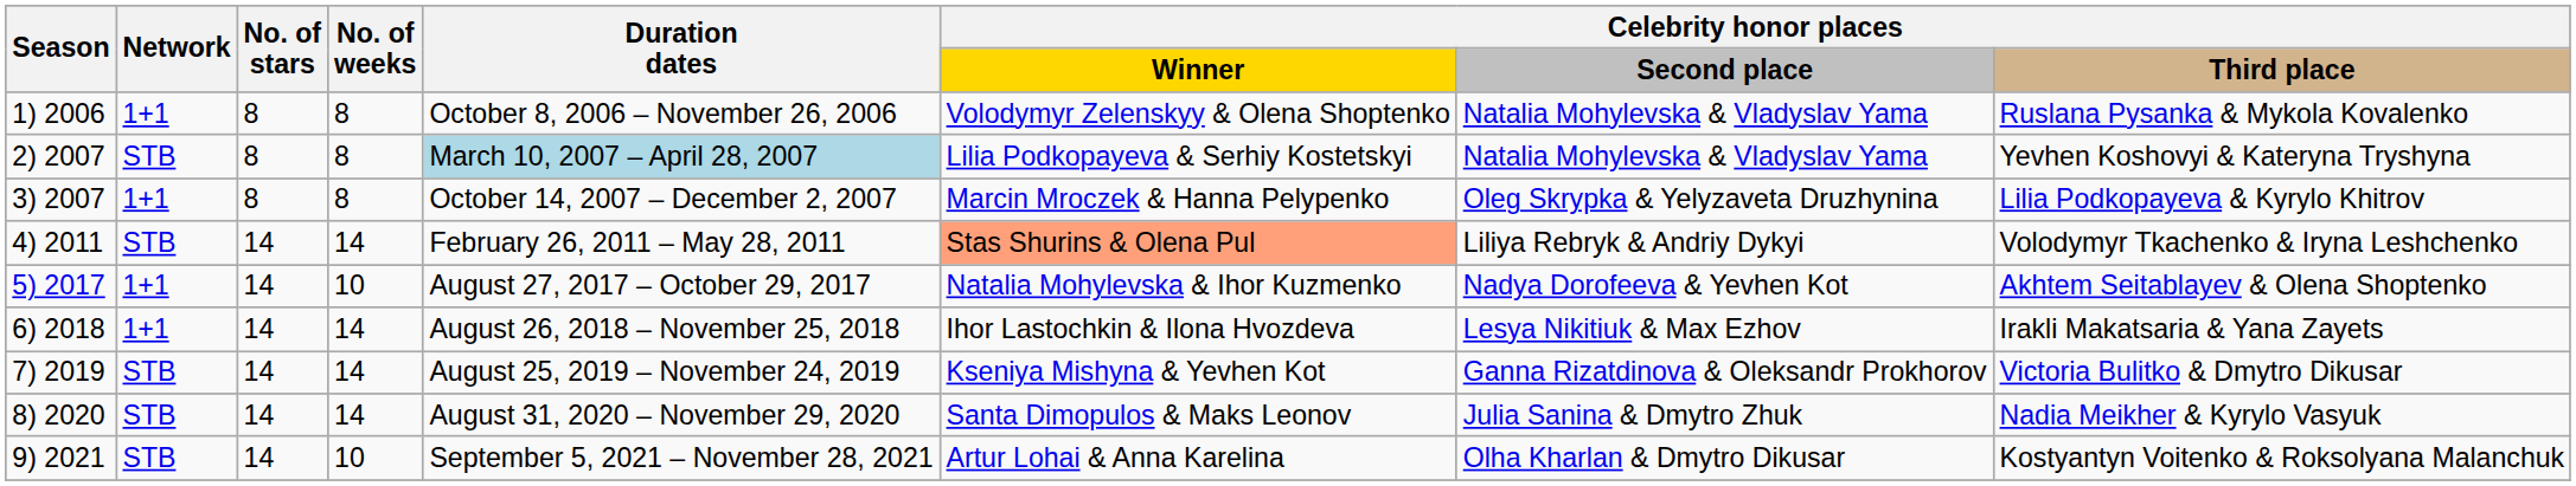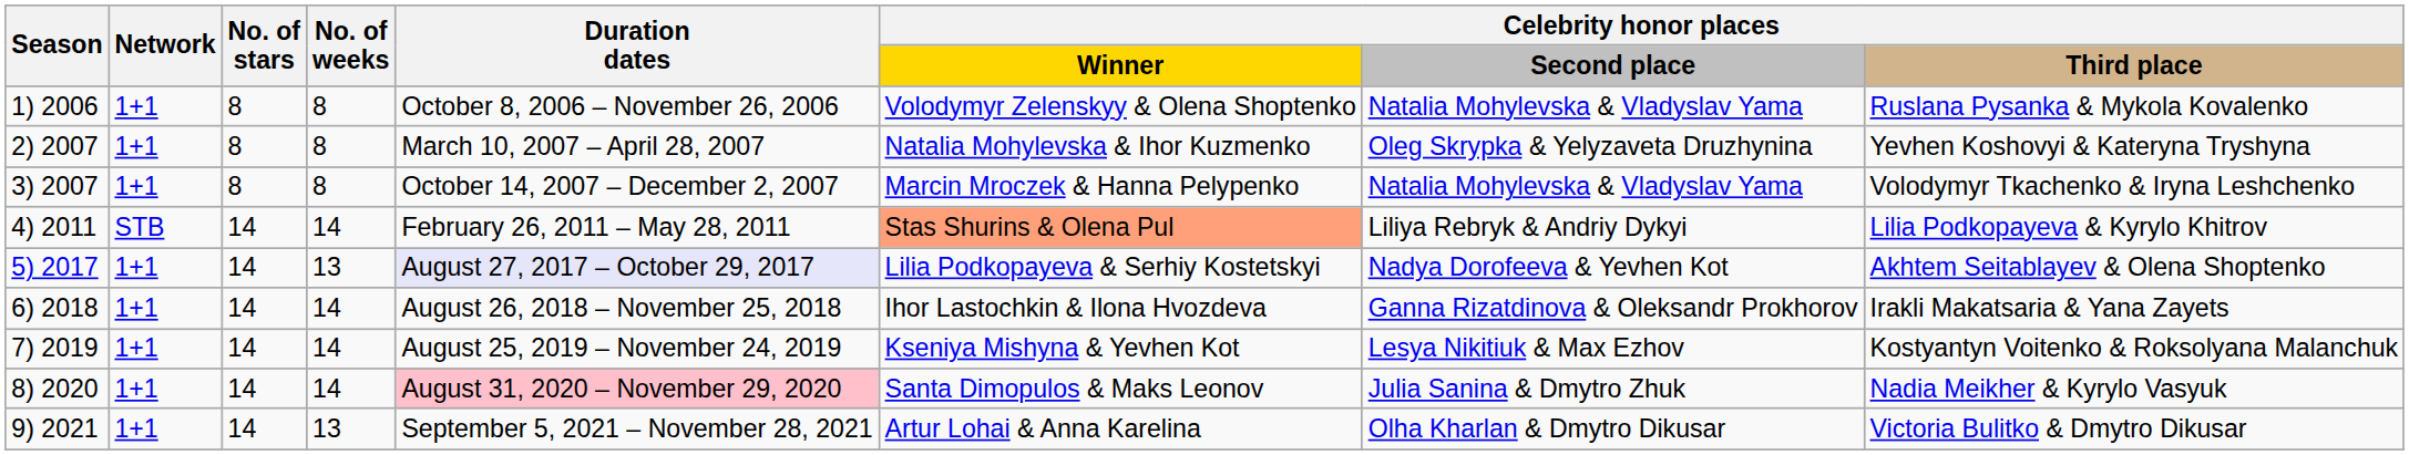2) 2007 | Network: STB -> 1+1
2) 2007 | Duration dates: lightblue background -> no background
2) 2007 | Celebrity honor places / Winner: Lilia Podkopayeva & Serhiy Kostetskyi -> Natalia Mohylevska & Ihor Kuzmenko
2) 2007 | Celebrity honor places / Second place: Natalia Mohylevska & Vladyslav Yama -> Oleg Skrypka & Yelyzaveta Druzhynina
3) 2007 | Celebrity honor places / Second place: Oleg Skrypka & Yelyzaveta Druzhynina -> Natalia Mohylevska & Vladyslav Yama
3) 2007 | Celebrity honor places / Third place: Lilia Podkopayeva & Kyrylo Khitrov -> Volodymyr Tkachenko & Iryna Leshchenko
4) 2011 | Celebrity honor places / Third place: Volodymyr Tkachenko & Iryna Leshchenko -> Lilia Podkopayeva & Kyrylo Khitrov
5) 2017 | No. of weeks: 10 -> 13
5) 2017 | Duration dates: no background -> lavender background
5) 2017 | Celebrity honor places / Winner: Natalia Mohylevska & Ihor Kuzmenko -> Lilia Podkopayeva & Serhiy Kostetskyi
6) 2018 | Celebrity honor places / Second place: Lesya Nikitiuk & Max Ezhov -> Ganna Rizatdinova & Oleksandr Prokhorov
7) 2019 | Network: STB -> 1+1
7) 2019 | Celebrity honor places / Second place: Ganna Rizatdinova & Oleksandr Prokhorov -> Lesya Nikitiuk & Max Ezhov
7) 2019 | Celebrity honor places / Third place: Victoria Bulitko & Dmytro Dikusar -> Kostyantyn Voitenko & Roksolyana Malanchuk
8) 2020 | Network: STB -> 1+1
8) 2020 | Duration dates: no background -> pink background
9) 2021 | Network: STB -> 1+1
9) 2021 | No. of weeks: 10 -> 13
9) 2021 | Celebrity honor places / Third place: Kostyantyn Voitenko & Roksolyana Malanchuk -> Victoria Bulitko & Dmytro Dikusar
